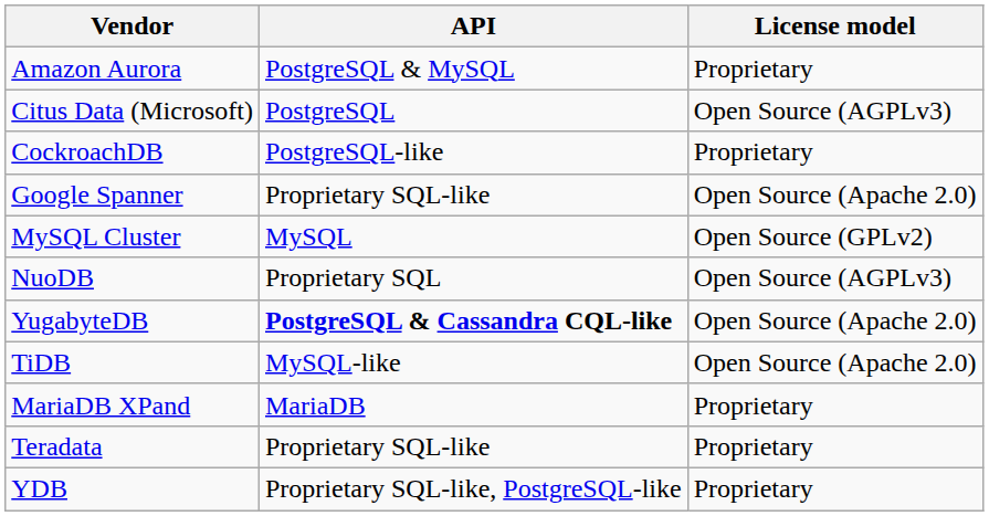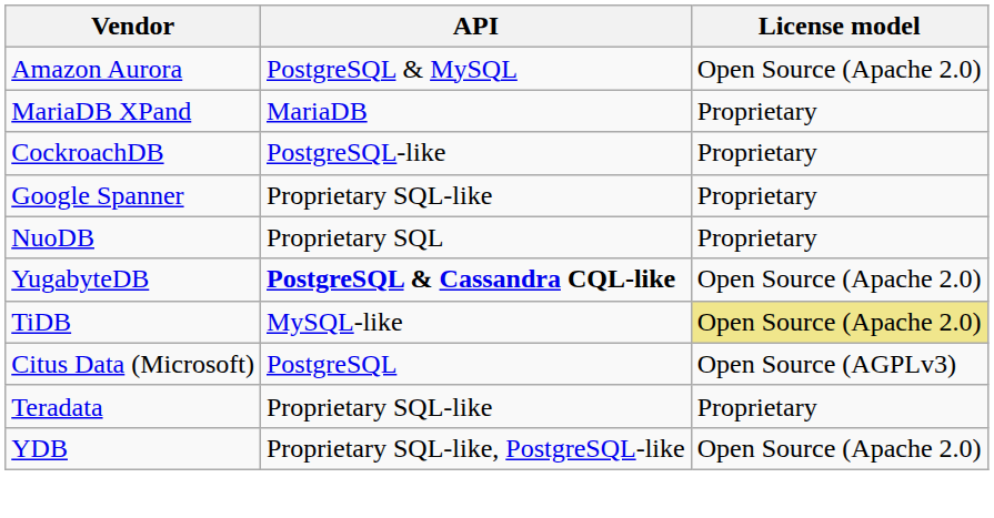Amazon Aurora | License model: Proprietary -> Open Source (Apache 2.0)
rows swapped: Citus Data (Microsoft) <-> MariaDB XPand
Google Spanner | License model: Open Source (Apache 2.0) -> Proprietary
- row: MySQL Cluster | MySQL | Open Source (GPLv2)
NuoDB | License model: Open Source (AGPLv3) -> Proprietary
TiDB | License model: no background -> khaki background
YDB | License model: Proprietary -> Open Source (Apache 2.0)
